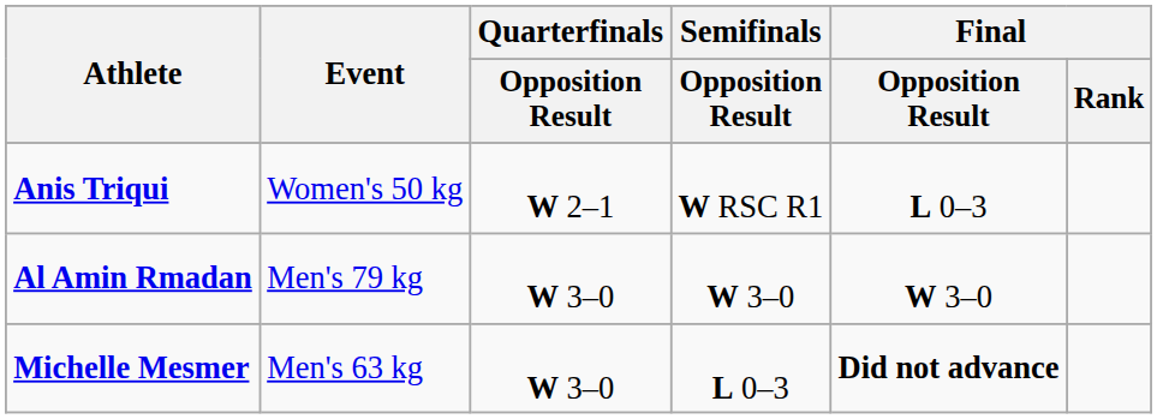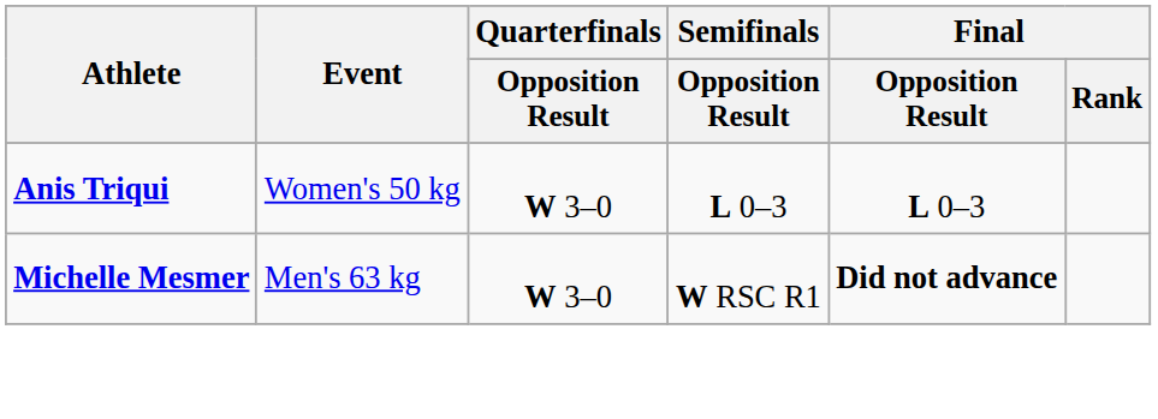Anis Triqui | Quarterfinals / Opposition Result: W 2–1 -> W 3–0
Anis Triqui | Semifinals / Opposition Result: W RSC R1 -> L 0–3
- row: Al Amin Rmadan | Men's 79 kg | W 3–0 | W 3–0 | W 3–0
Michelle Mesmer | Semifinals / Opposition Result: L 0–3 -> W RSC R1
